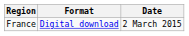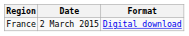columns swapped: Date <-> Format
